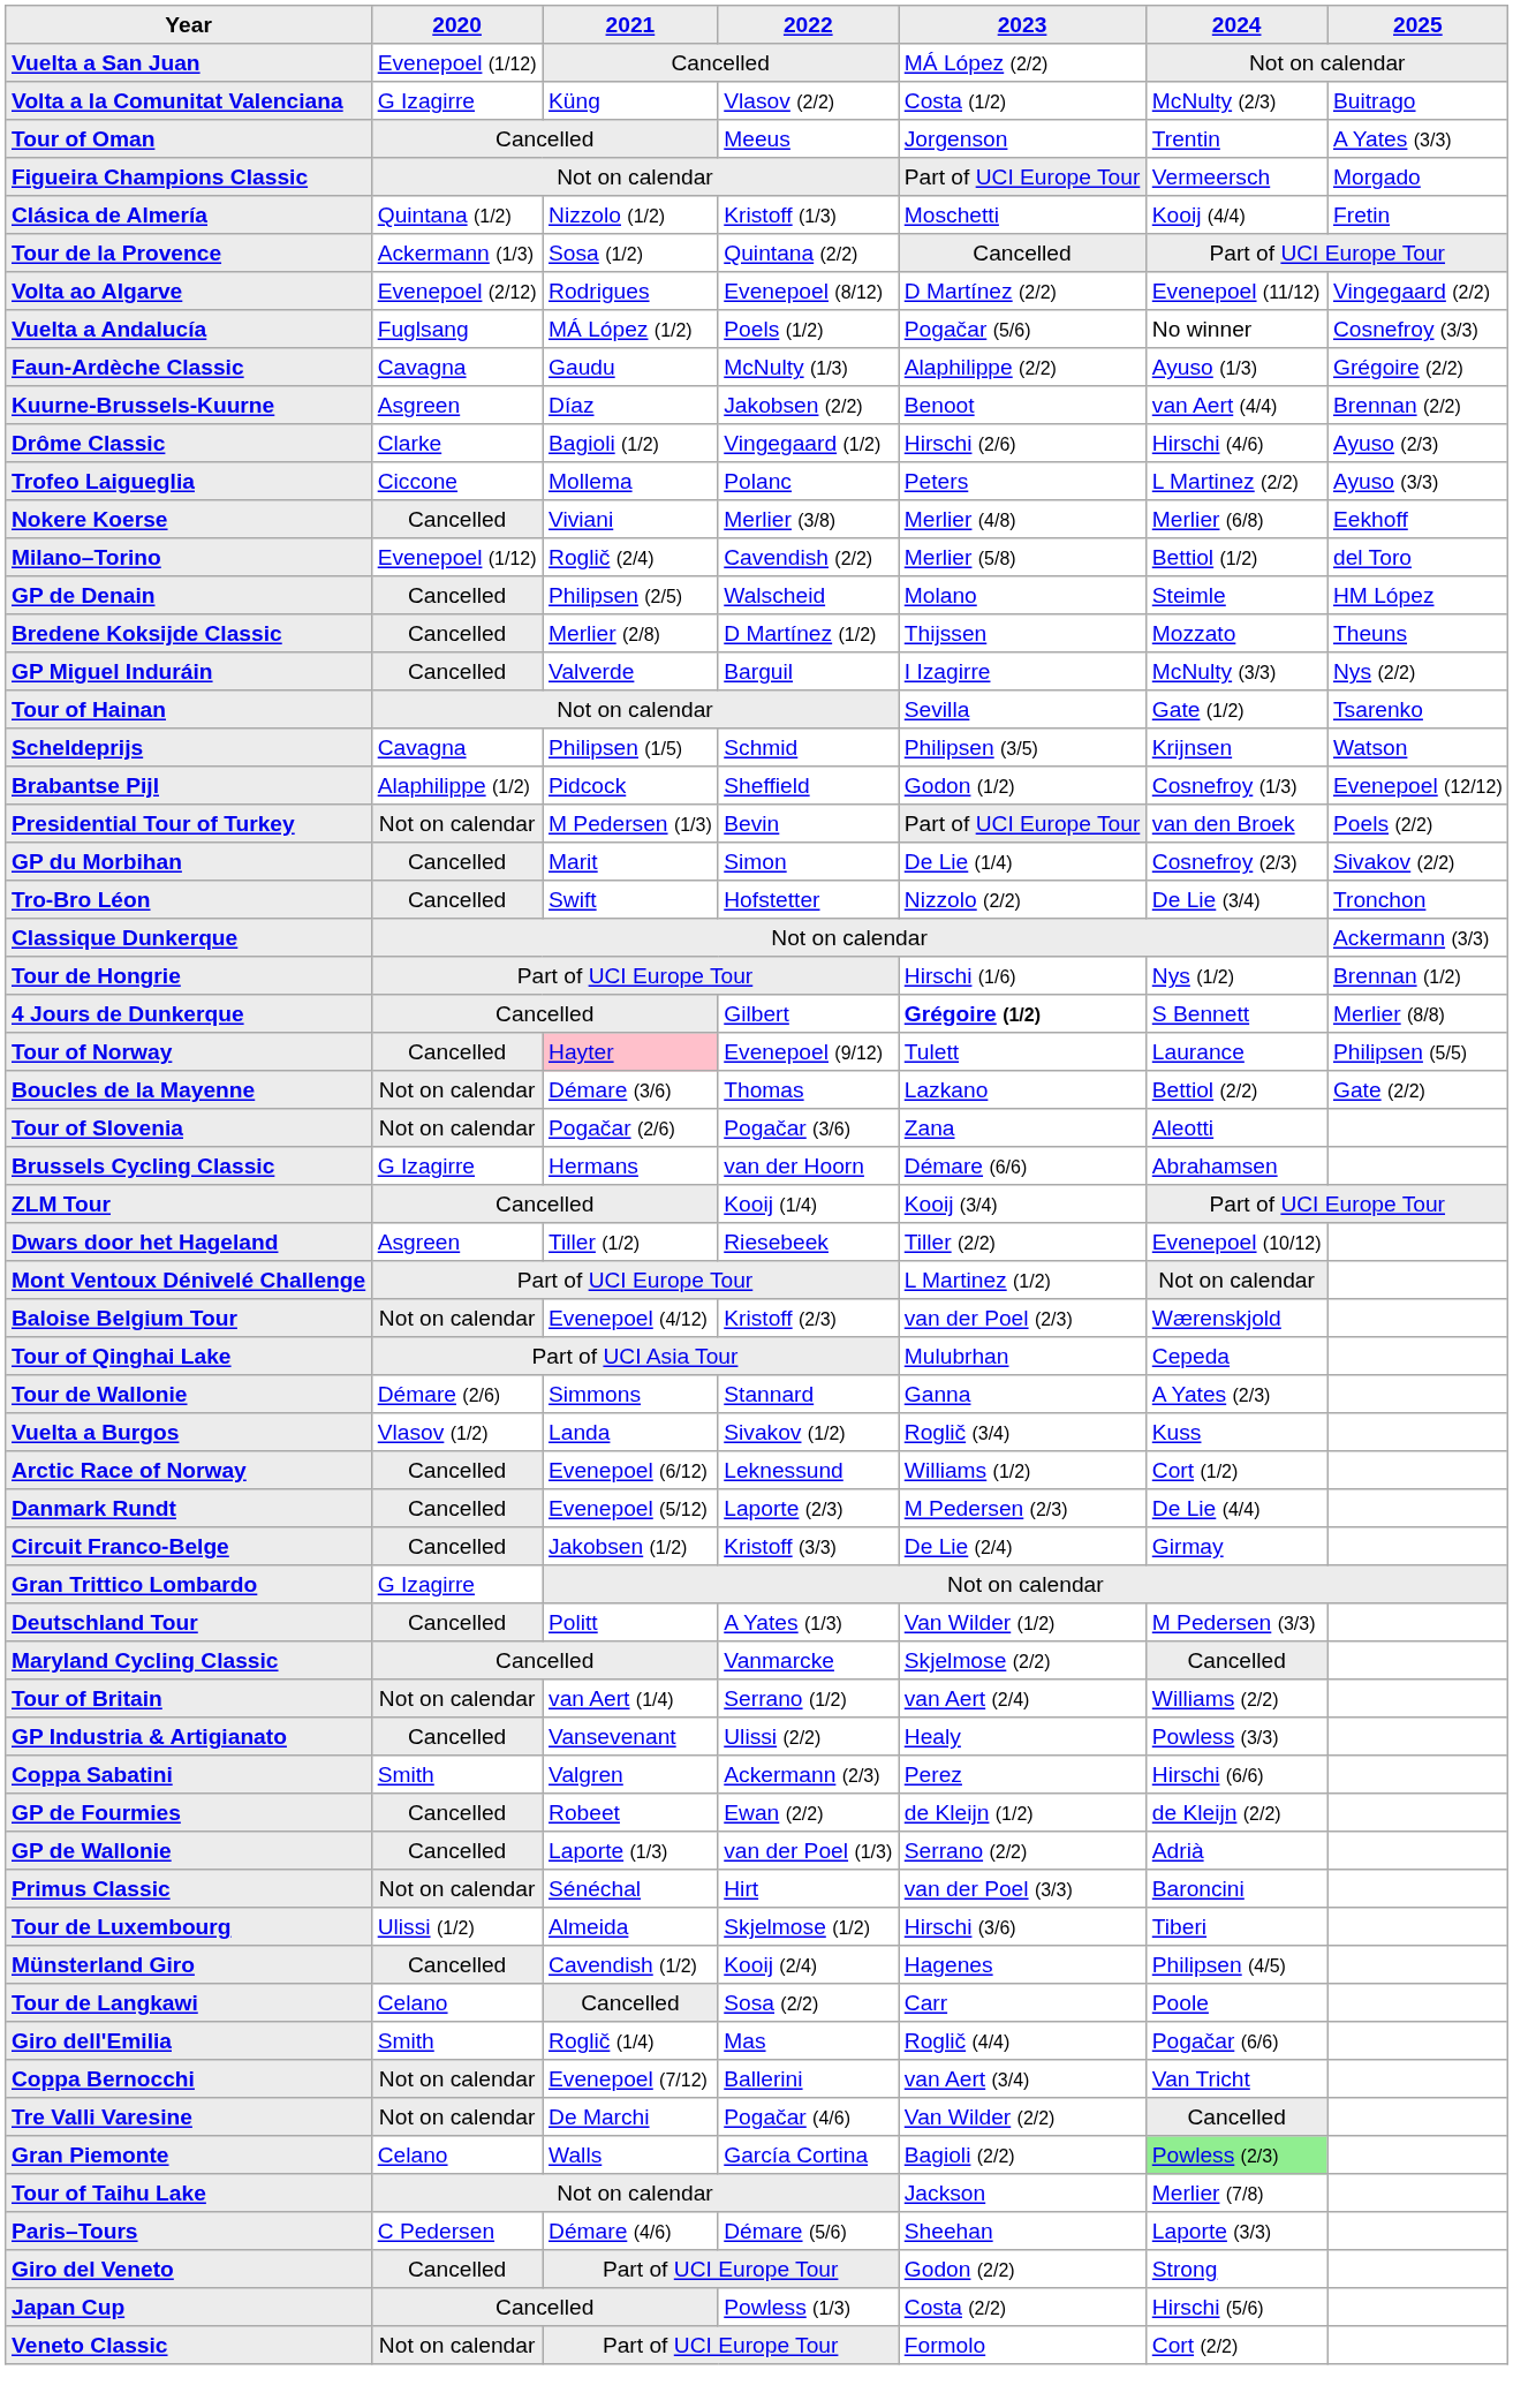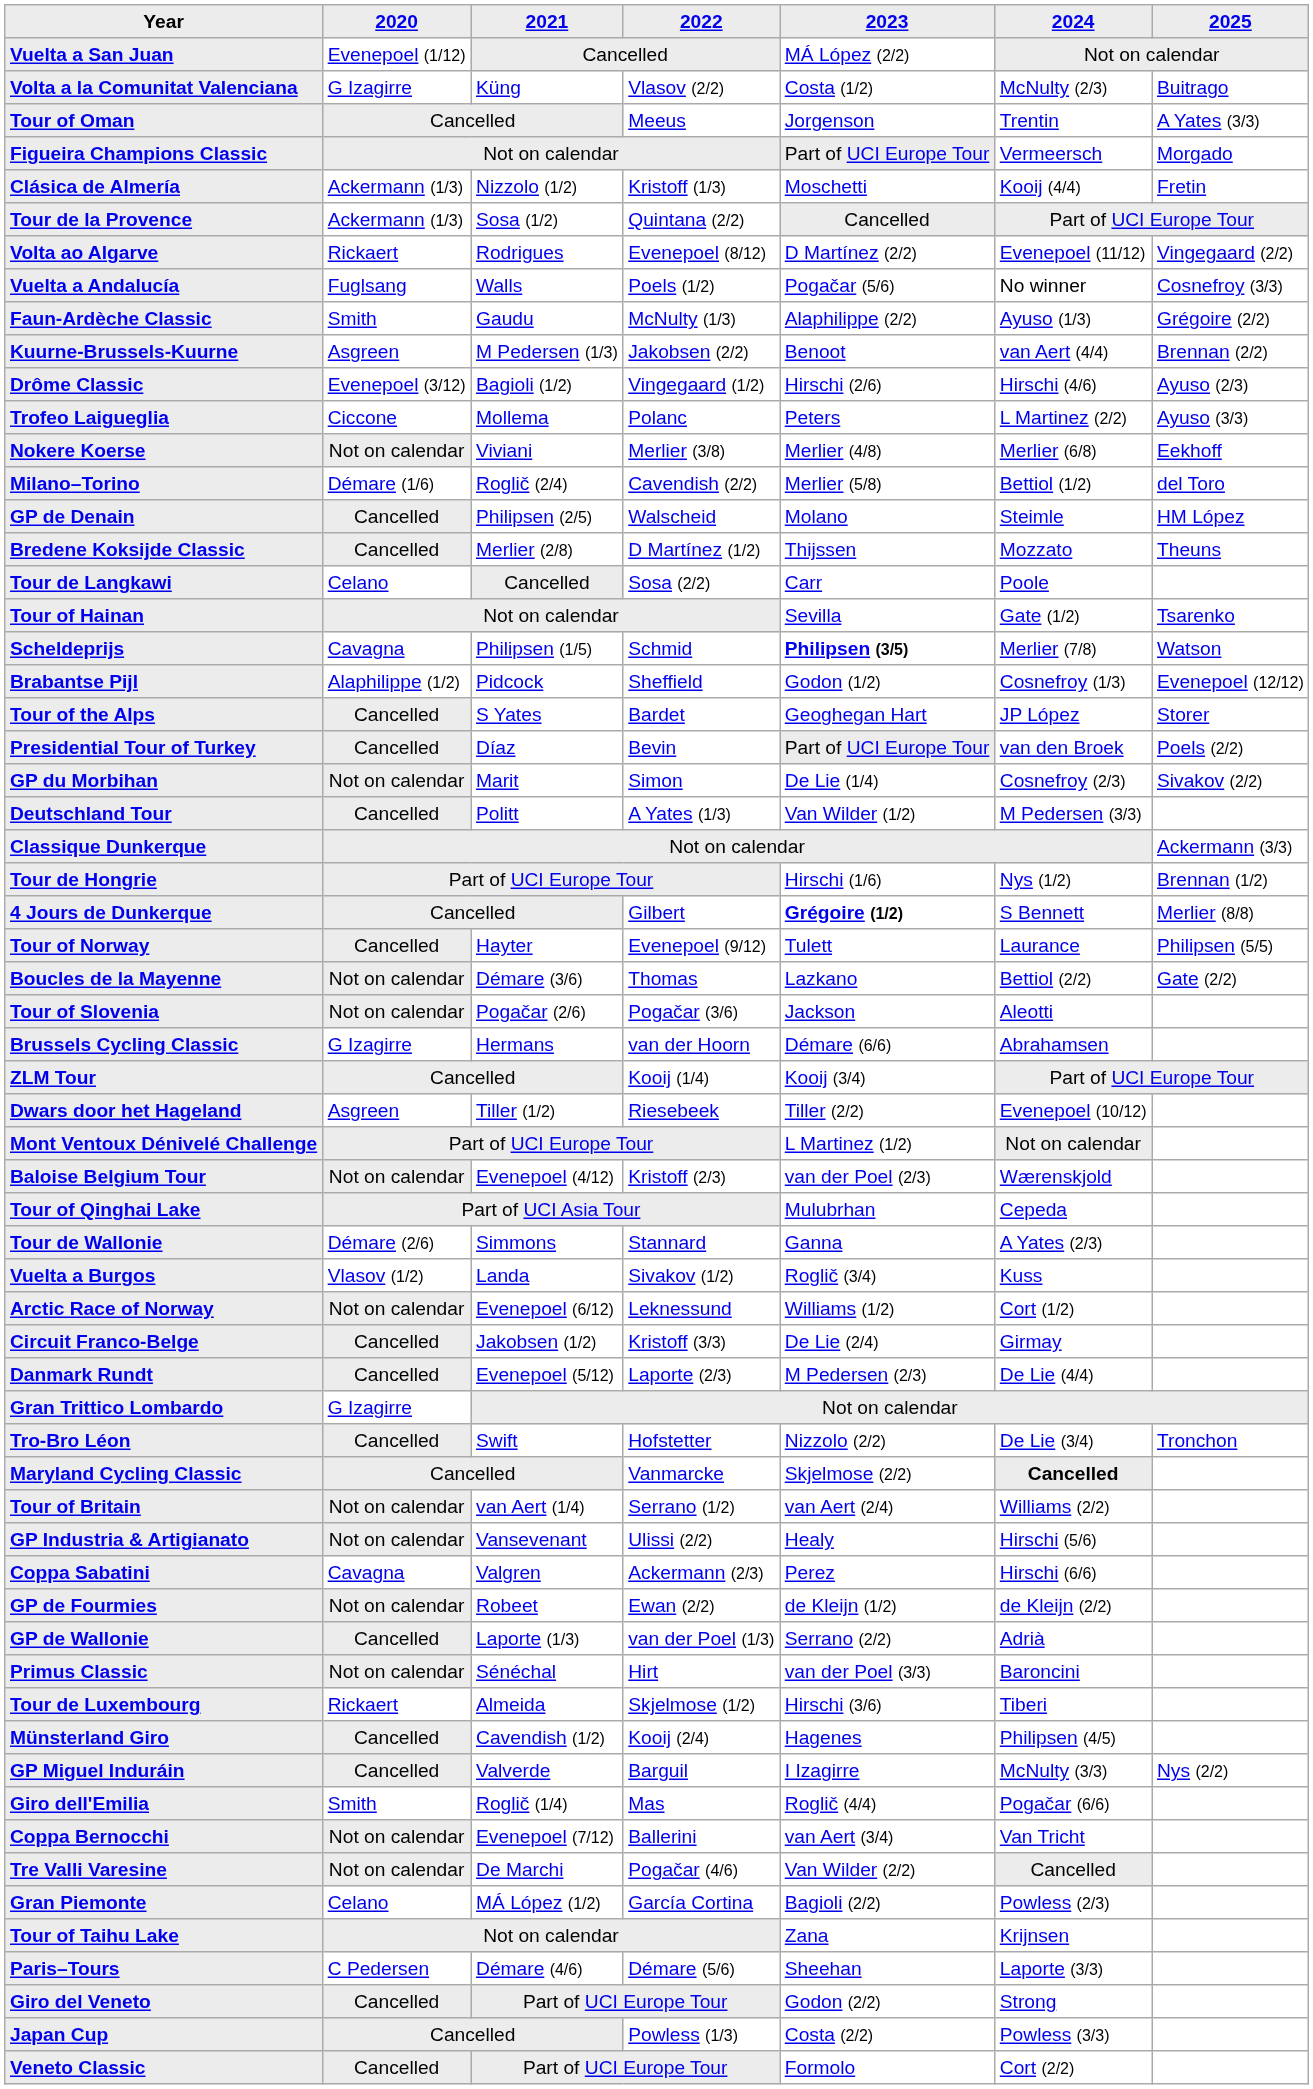Clásica de Almería | 2020: Quintana (1/2) -> Ackermann (1/3)
Volta ao Algarve | 2020: Evenepoel (2/12) -> Rickaert
Vuelta a Andalucía | 2021: MÁ López (1/2) -> Walls
Faun-Ardèche Classic | 2020: Cavagna -> Smith
Kuurne-Brussels-Kuurne | 2021: Díaz -> M Pedersen (1/3)
Drôme Classic | 2020: Clarke -> Evenepoel (3/12)
Nokere Koerse | 2020: Cancelled -> Not on calendar
Milano–Torino | 2020: Evenepoel (1/12) -> Démare (1/6)
rows swapped: GP Miguel Induráin <-> Tour de Langkawi
Scheldeprijs | 2023: normal -> bold
Scheldeprijs | 2024: Krijnsen -> Merlier (7/8)
+ row: Tour of the Alps | Cancelled | S Yates | Bardet | Geoghegan Hart | JP López | Storer
Presidential Tour of Turkey | 2020: Not on calendar -> Cancelled
Presidential Tour of Turkey | 2021: M Pedersen (1/3) -> Díaz
GP du Morbihan | 2020: Cancelled -> Not on calendar
rows swapped: Tro-Bro Léon <-> Deutschland Tour
Tour of Norway | 2021: pink background -> no background
Tour of Slovenia | 2023: Zana -> Jackson
Arctic Race of Norway | 2020: Cancelled -> Not on calendar
rows swapped: Danmark Rundt <-> Circuit Franco-Belge
Maryland Cycling Classic | 2024: normal -> bold
GP Industria & Artigianato | 2020: Cancelled -> Not on calendar
GP Industria & Artigianato | 2024: Powless (3/3) -> Hirschi (5/6)
Coppa Sabatini | 2020: Smith -> Cavagna
GP de Fourmies | 2020: Cancelled -> Not on calendar
Tour de Luxembourg | 2020: Ulissi (1/2) -> Rickaert
Gran Piemonte | 2021: Walls -> MÁ López (1/2)
Gran Piemonte | 2024: lightgreen background -> no background
Tour of Taihu Lake | 2023: Jackson -> Zana
Tour of Taihu Lake | 2024: Merlier (7/8) -> Krijnsen
Japan Cup | 2024: Hirschi (5/6) -> Powless (3/3)
Veneto Classic | 2020: Not on calendar -> Cancelled
